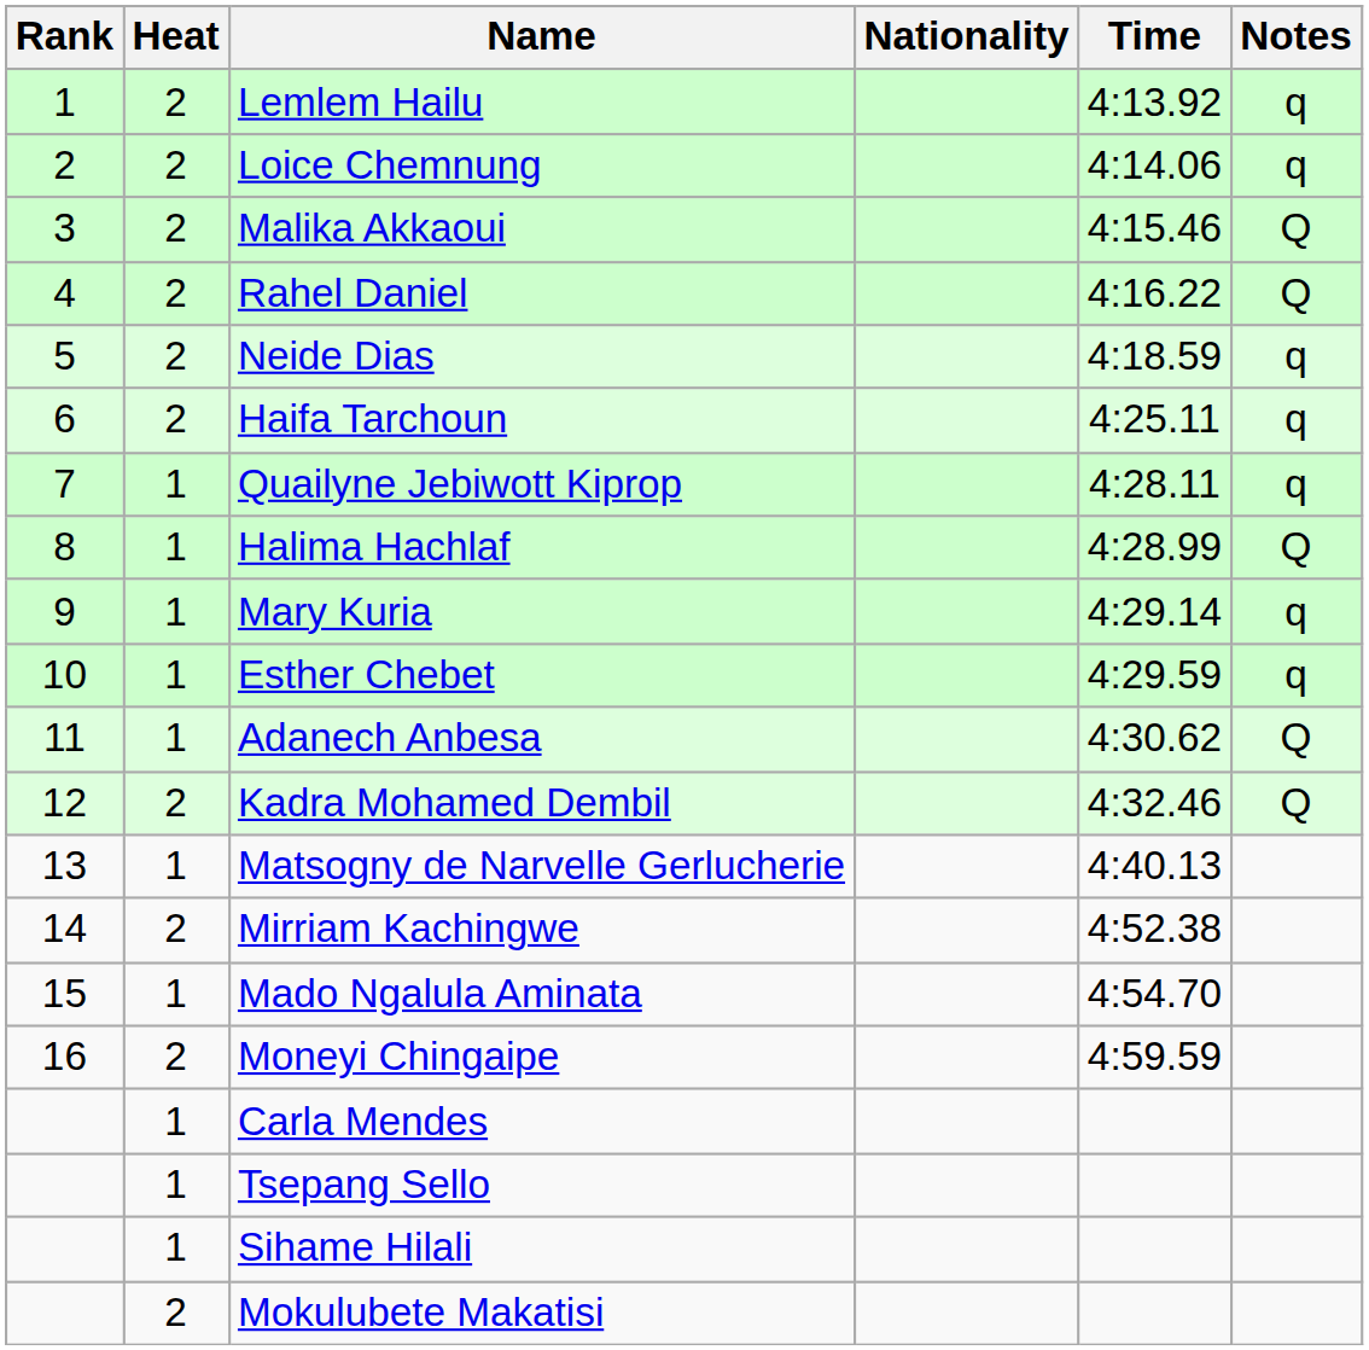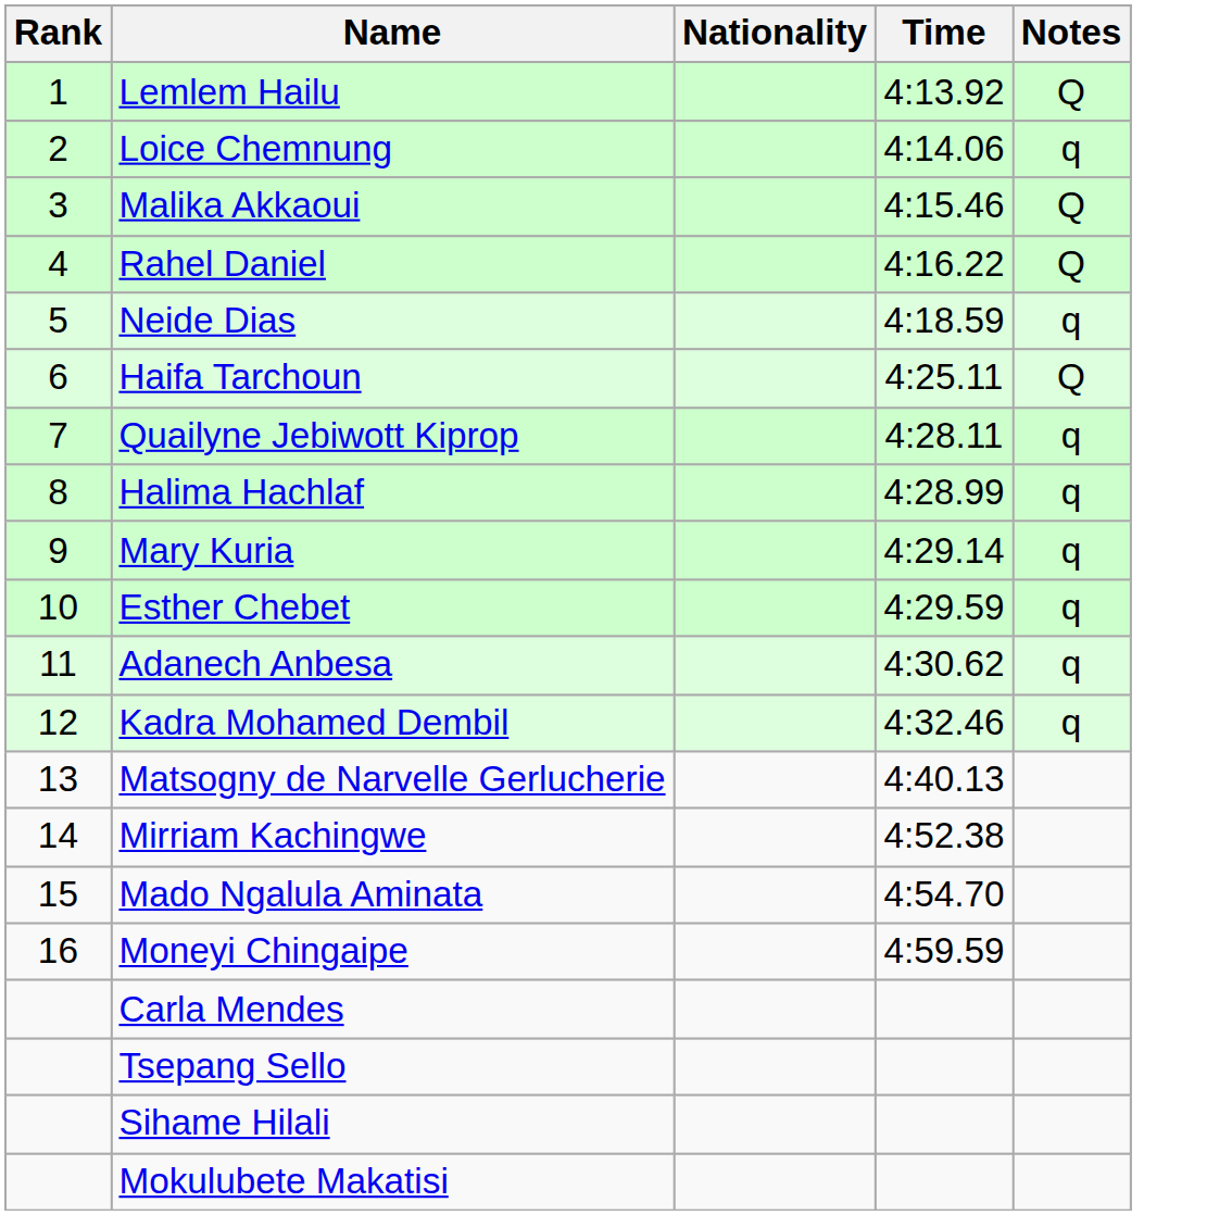- column: Heat | 2 | 2 | 2 | 2 | 2 | 2 | 1 | 1 | 1 | 1 | 1 | 2 | 1 | 2 | 1 | 2 | 1 | 1 | 1 | 2
Lemlem Hailu | Notes: q -> Q
Haifa Tarchoun | Notes: q -> Q
Halima Hachlaf | Notes: Q -> q
Adanech Anbesa | Notes: Q -> q
Kadra Mohamed Dembil | Notes: Q -> q
